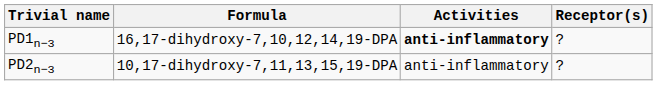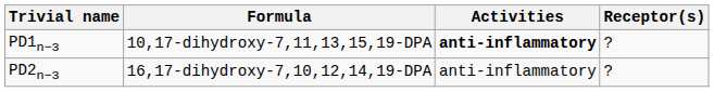PD1n−3 | Formula: 16,17-dihydroxy-7,10,12,14,19-DPA -> 10,17-dihydroxy-7,11,13,15,19-DPA
PD2n−3 | Formula: 10,17-dihydroxy-7,11,13,15,19-DPA -> 16,17-dihydroxy-7,10,12,14,19-DPA
